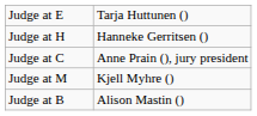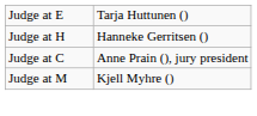- row: Judge at B | Alison Mastin ()
